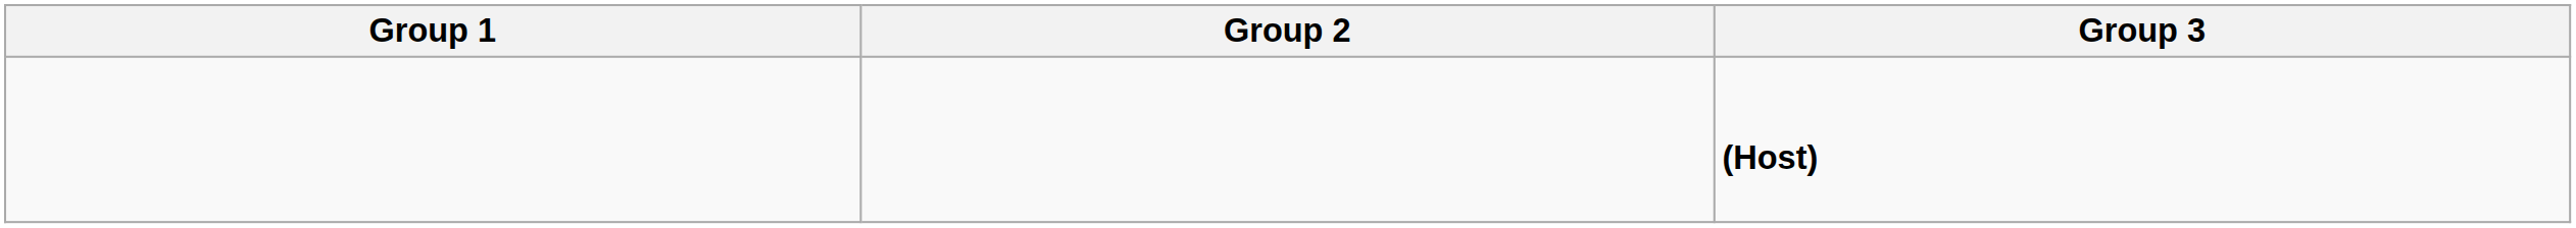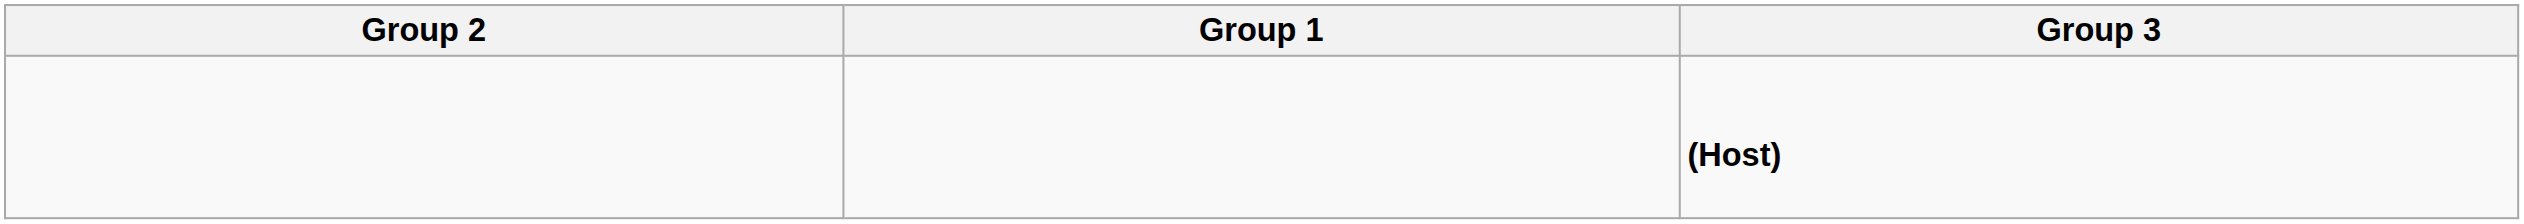columns swapped: Group 1 <-> Group 2
